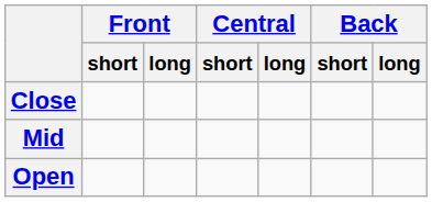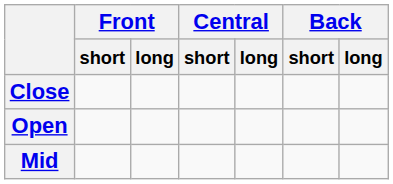rows swapped: Mid <-> Open
